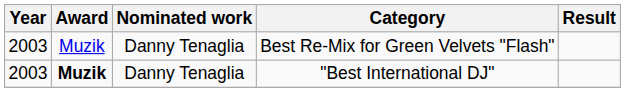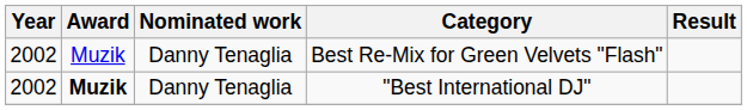Best Re-Mix for Green Velvets "Flash" | Year: 2003 -> 2002
"Best International DJ" | Year: 2003 -> 2002
